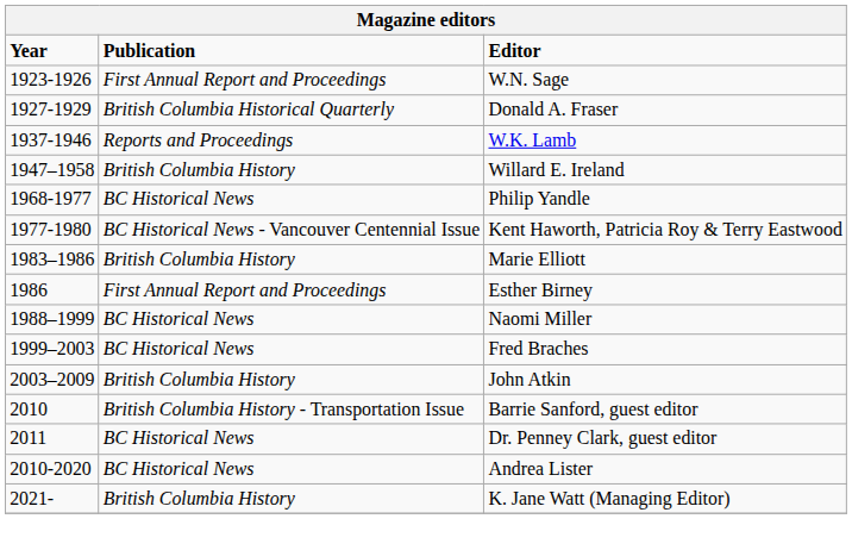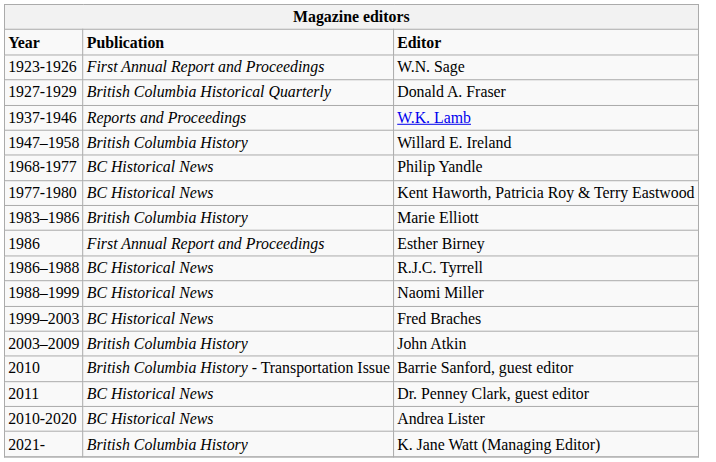Kent Haworth, Patricia Roy & Terry Eastwood | Publication: BC Historical News - Vancouver Centennial Issue -> BC Historical News
+ row: 1986–1988 | BC Historical News | R.J.C. Tyrrell
